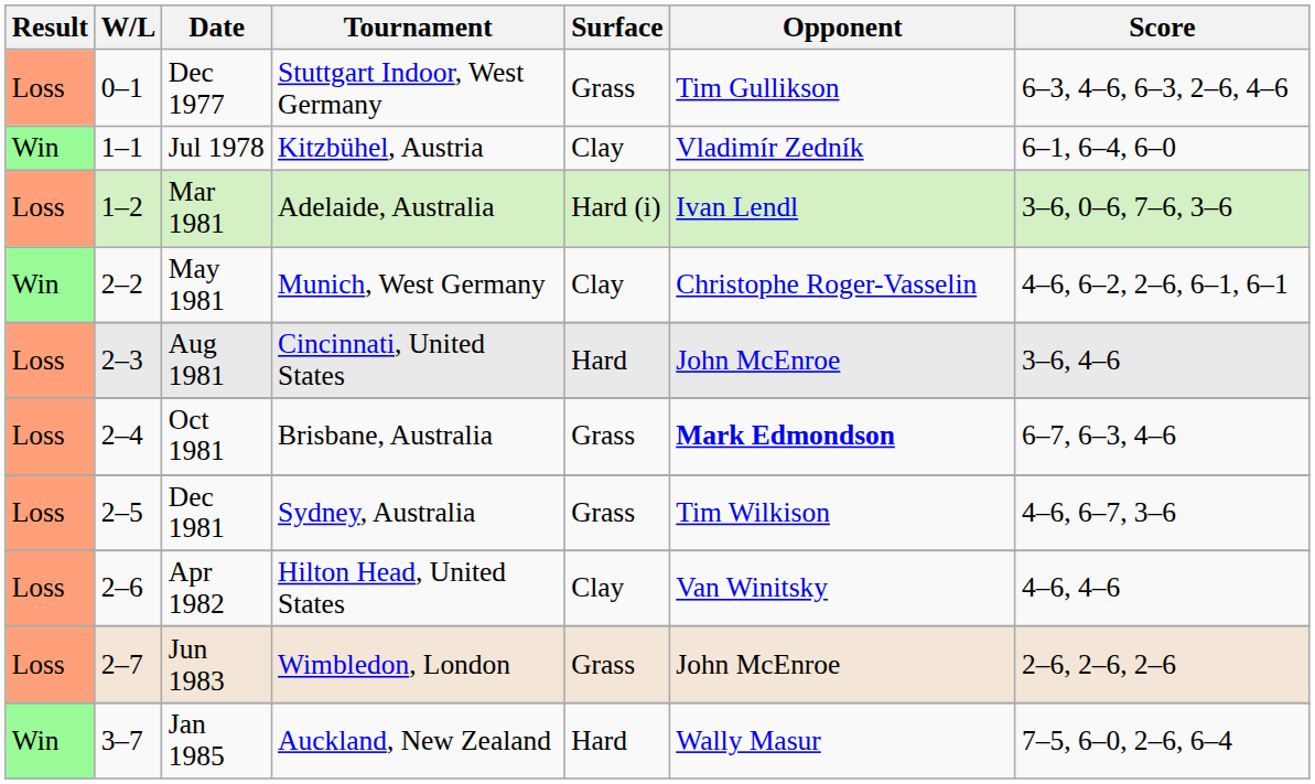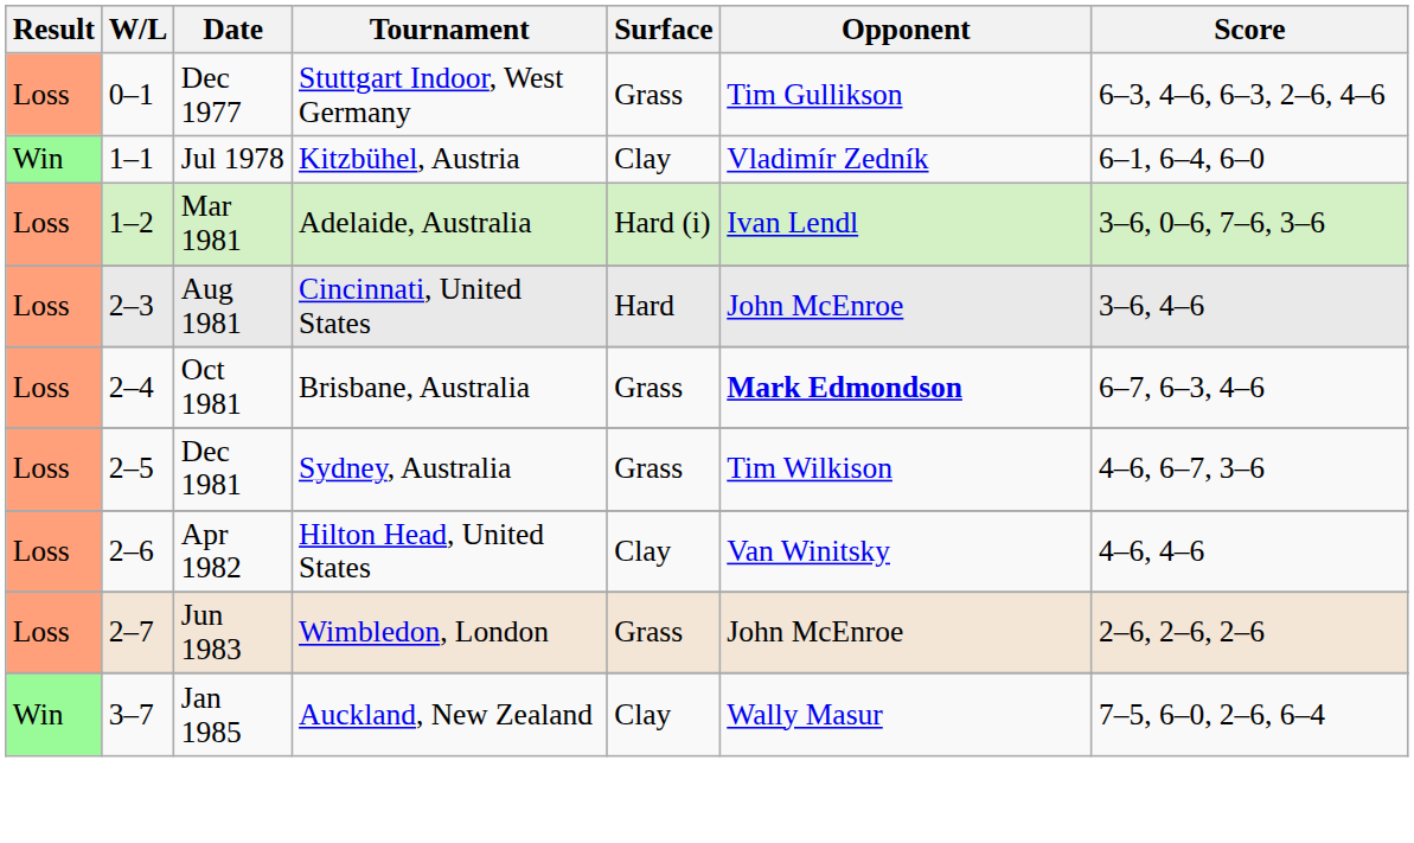- row: Win | 2–2 | May 1981 | Munich, West Germany | Clay | Christophe Roger-Vasselin | 4–6, 6–2, 2–6, 6–1, 6–1
Jan 1985 | Surface: Hard -> Clay
